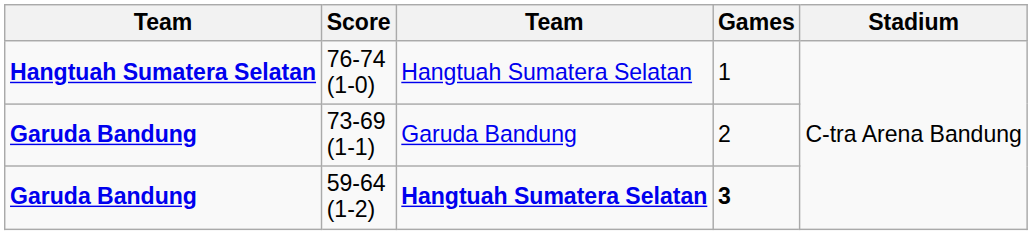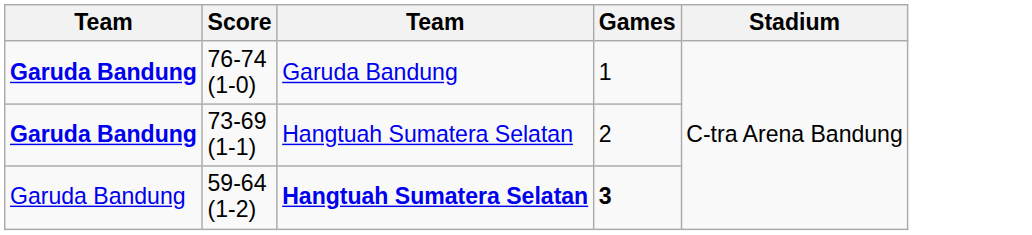76-74 (1-0) | column 1: Hangtuah Sumatera Selatan -> Garuda Bandung
76-74 (1-0) | column 3: Hangtuah Sumatera Selatan -> Garuda Bandung
73-69 (1-1) | column 3: Garuda Bandung -> Hangtuah Sumatera Selatan
59-64 (1-2) | column 1: bold -> normal
